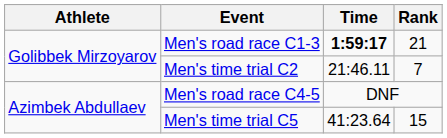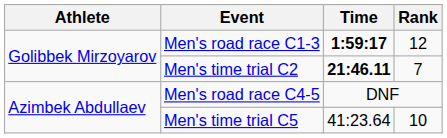Men's road race C1-3 | Rank: 21 -> 12
Men's time trial C2 | Time: normal -> bold
Men's time trial C5 | Rank: 15 -> 10
